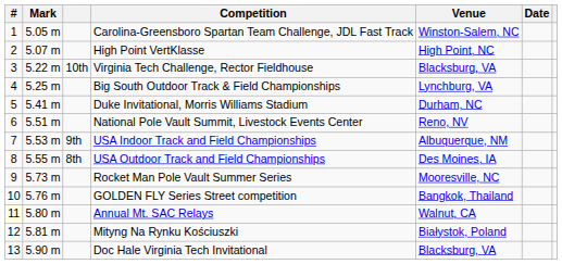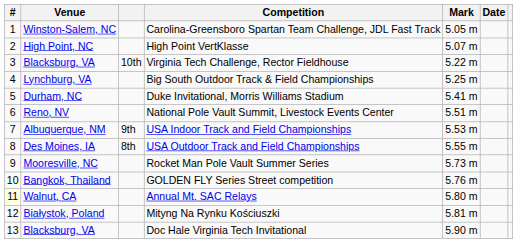columns swapped: Mark <-> Venue
